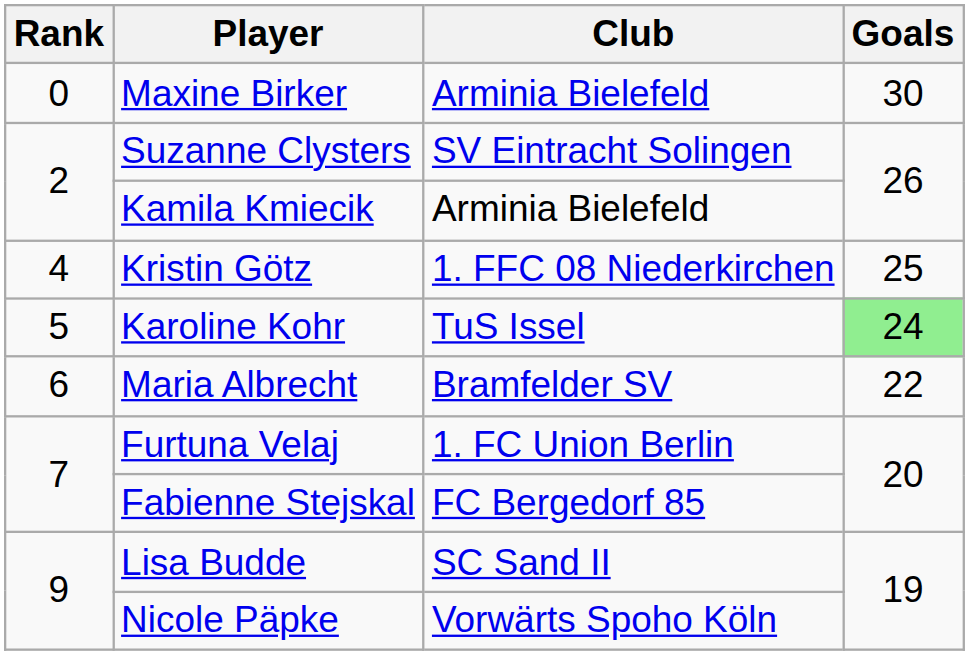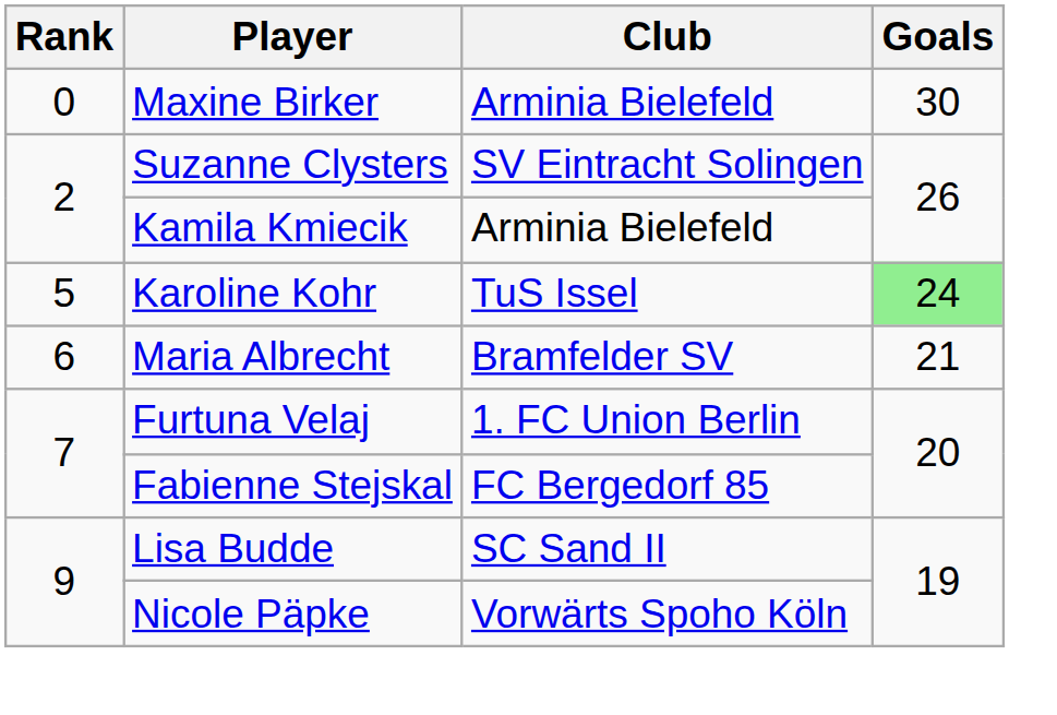- row: 4 | Kristin Götz | 1. FFC 08 Niederkirchen | 25
Maria Albrecht | Goals: 22 -> 21
